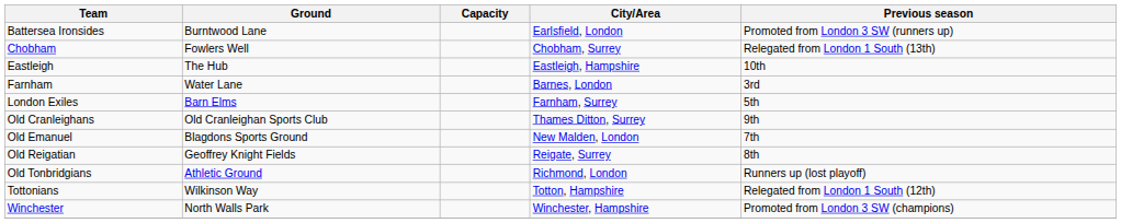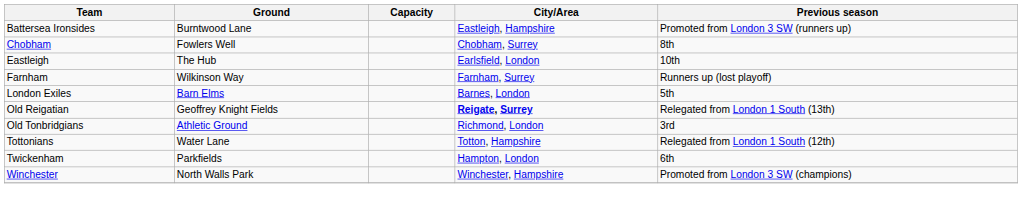Battersea Ironsides | City/Area: Earlsfield, London -> Eastleigh, Hampshire
Chobham | Previous season: Relegated from London 1 South (13th) -> 8th
Eastleigh | City/Area: Eastleigh, Hampshire -> Earlsfield, London
Farnham | Ground: Water Lane -> Wilkinson Way
Farnham | City/Area: Barnes, London -> Farnham, Surrey
Farnham | Previous season: 3rd -> Runners up (lost playoff)
London Exiles | City/Area: Farnham, Surrey -> Barnes, London
- row: Old Cranleighans | Old Cranleighan Sports Club | Thames Ditton, Surrey | 9th
- row: Old Emanuel | Blagdons Sports Ground | New Malden, London | 7th
Old Reigatian | City/Area: normal -> bold
Old Reigatian | Previous season: 8th -> Relegated from London 1 South (13th)
Old Tonbridgians | Previous season: Runners up (lost playoff) -> 3rd
Tottonians | Ground: Wilkinson Way -> Water Lane
+ row: Twickenham | Parkfields | Hampton, London | 6th
